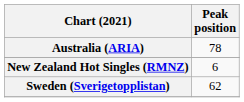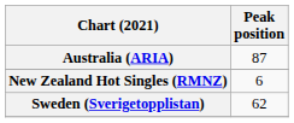Australia (ARIA) | Peak position: 78 -> 87
